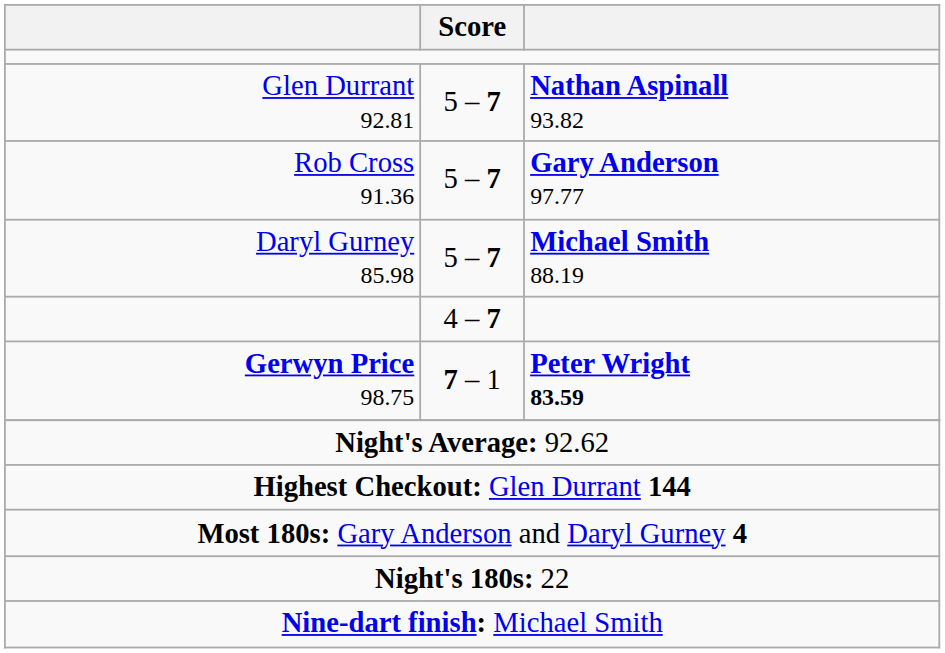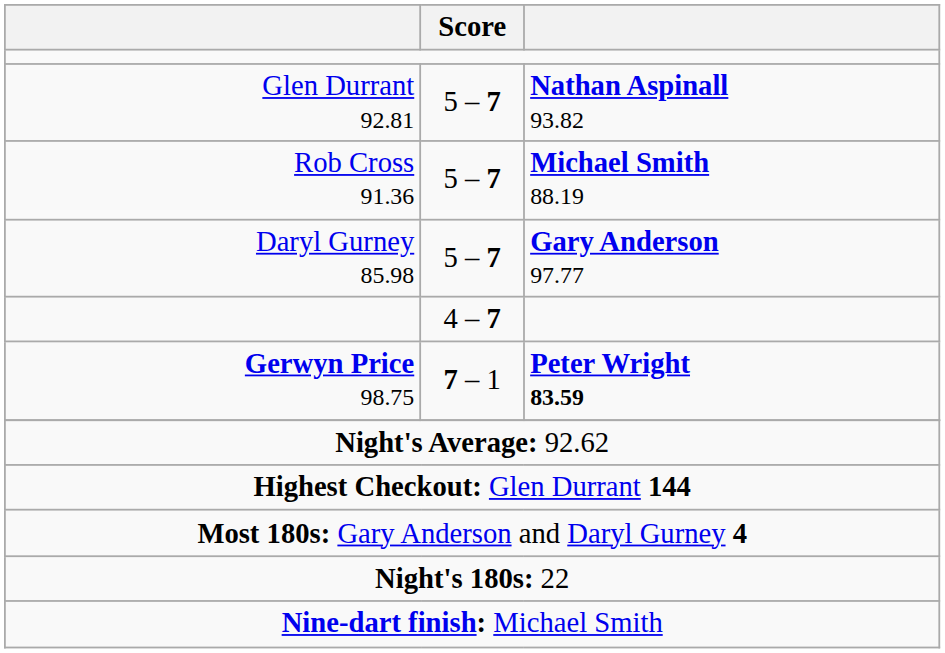Rob Cross 91.36 | column 3: Gary Anderson 97.77 -> Michael Smith 88.19
Daryl Gurney 85.98 | column 3: Michael Smith 88.19 -> Gary Anderson 97.77
